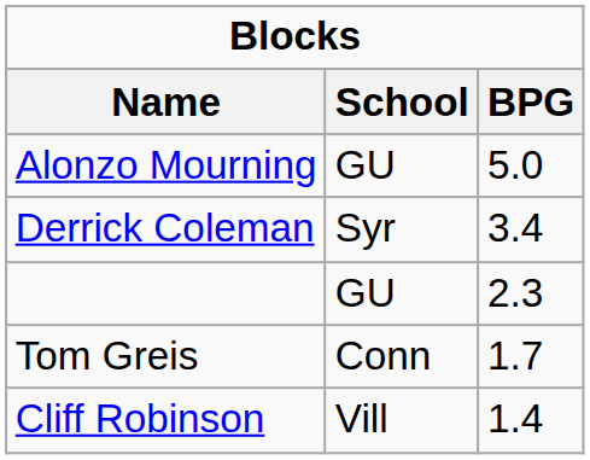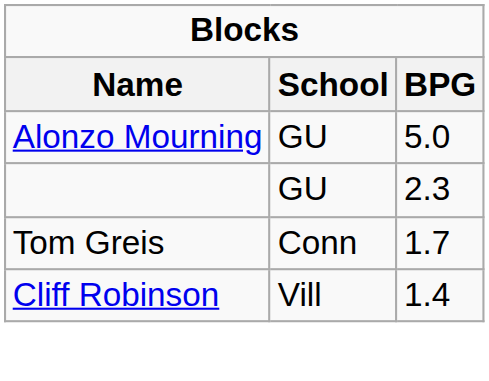- row: Derrick Coleman | Syr | 3.4
